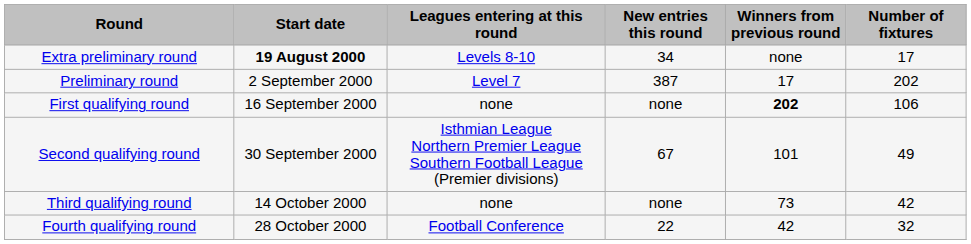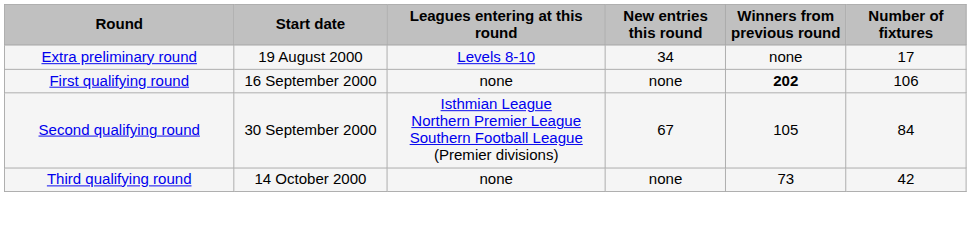Extra preliminary round | Start date: bold -> normal
- row: Preliminary round | 2 September 2000 | Level 7 | 387 | 17 | 202
Second qualifying round | Winners from previous round: 101 -> 105
Second qualifying round | Number of fixtures: 49 -> 84
- row: Fourth qualifying round | 28 October 2000 | Football Conference | 22 | 42 | 32
